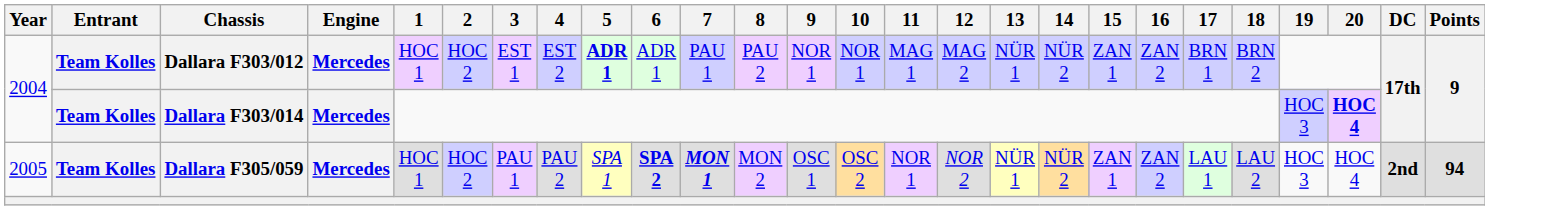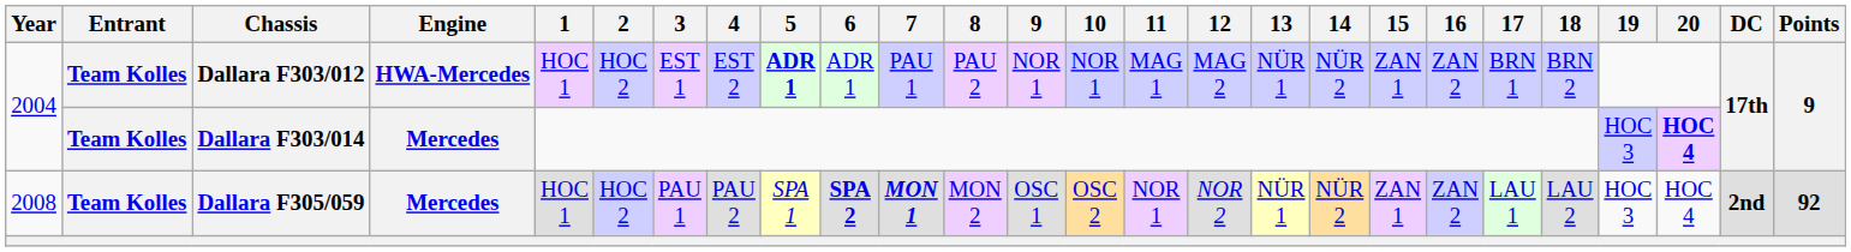Dallara F303/012 | Engine: Mercedes -> HWA-Mercedes
Dallara F305/059 | Year: 2005 -> 2008
Dallara F305/059 | Points: 94 -> 92
